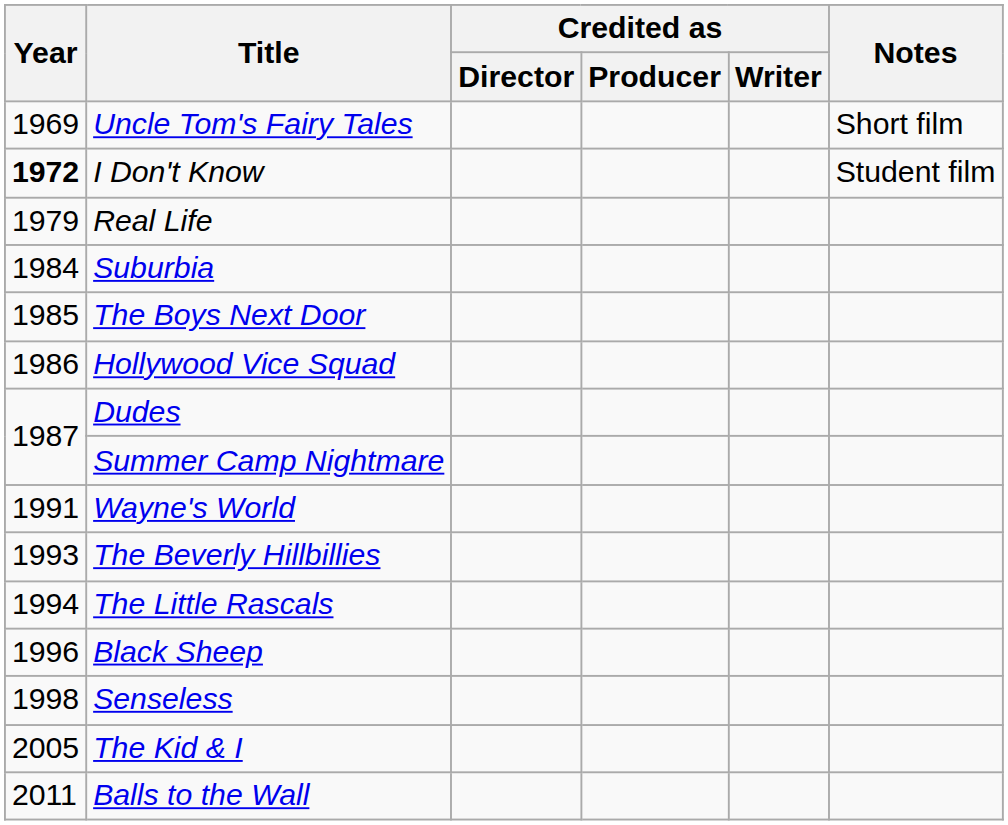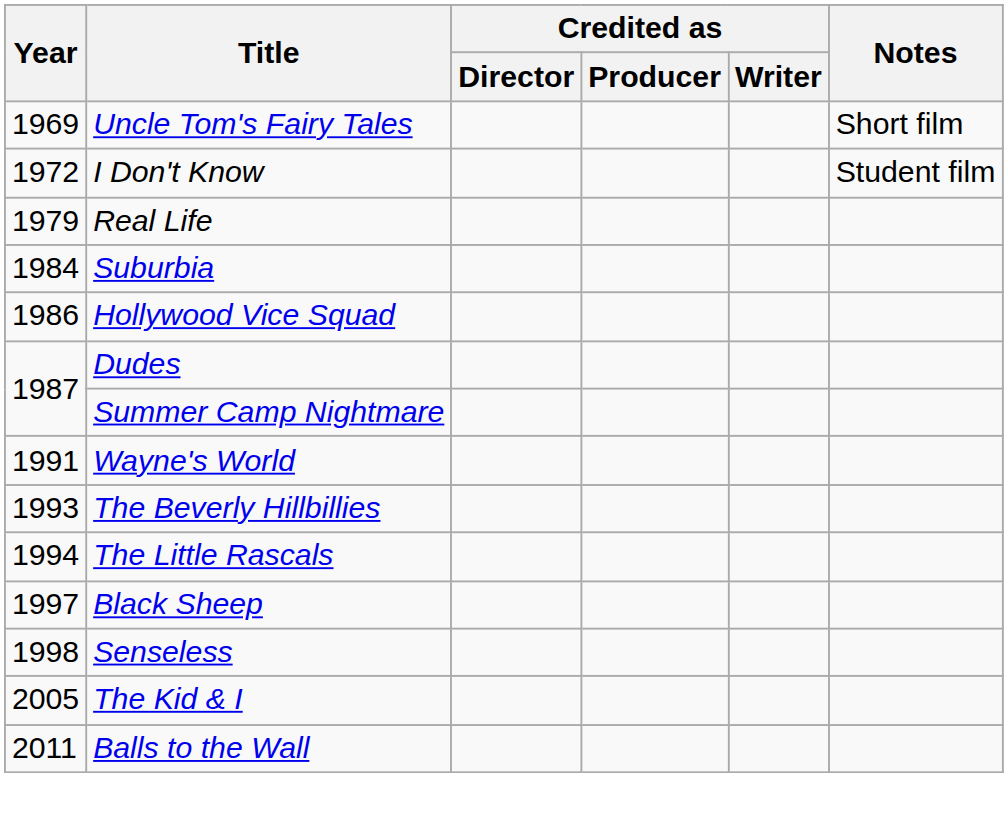I Don't Know | Year: bold -> normal
- row: 1985 | The Boys Next Door
Black Sheep | Year: 1996 -> 1997
